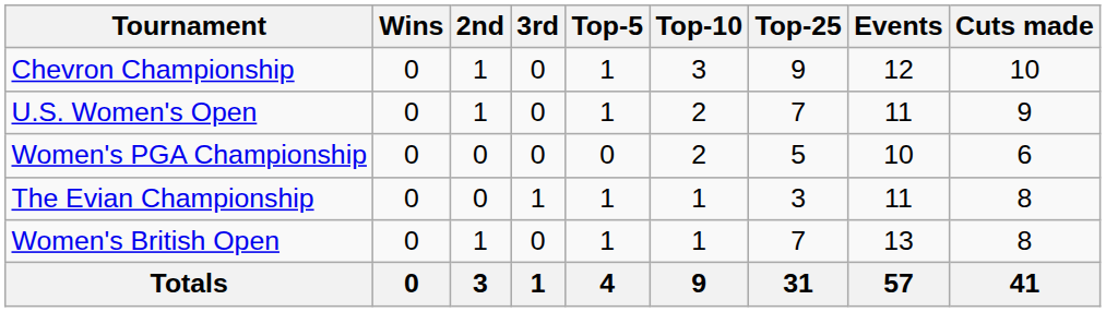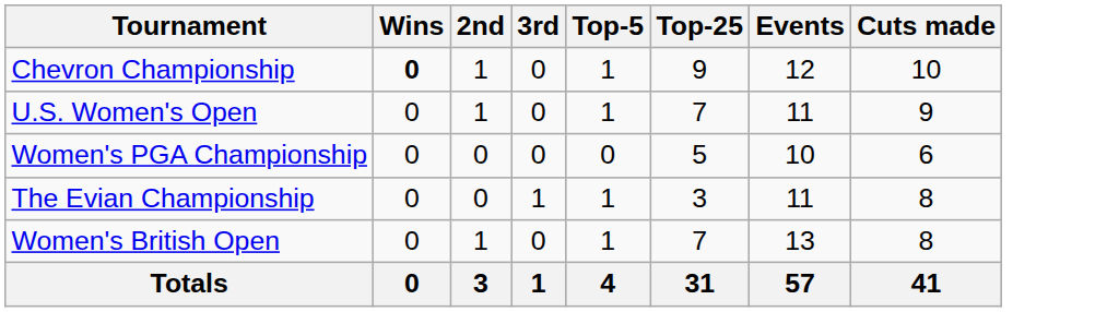- column: Top-10 | 3 | 2 | 2 | 1 | 1 | 9
Chevron Championship | Wins: normal -> bold
